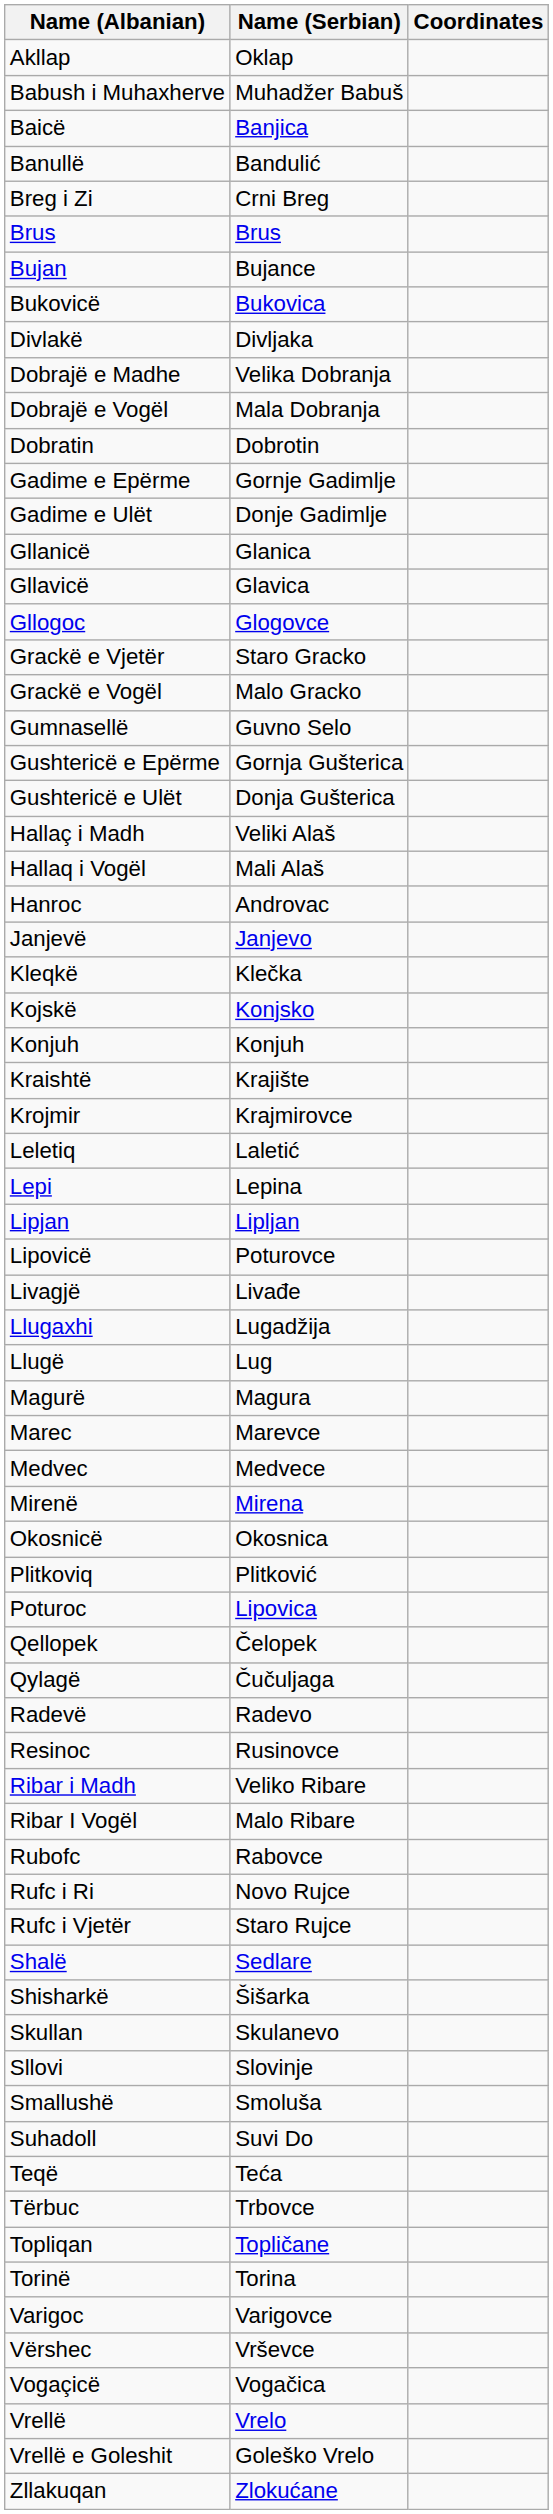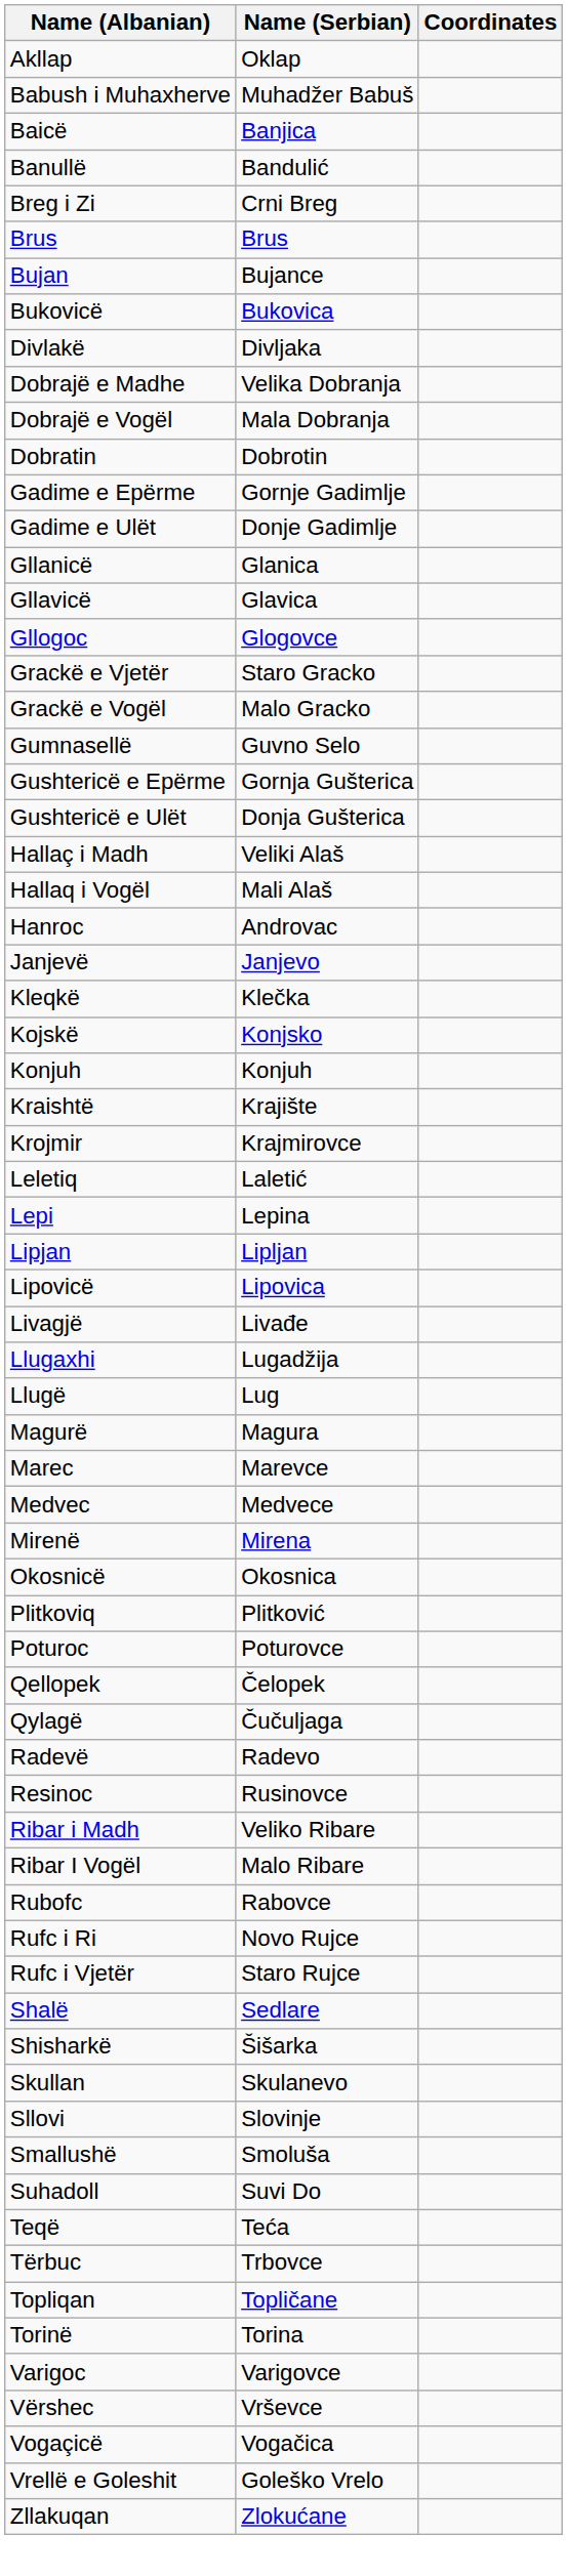Lipovicë | Name (Serbian): Poturovce -> Lipovica
Poturoc | Name (Serbian): Lipovica -> Poturovce
- row: Vrellë | Vrelo
